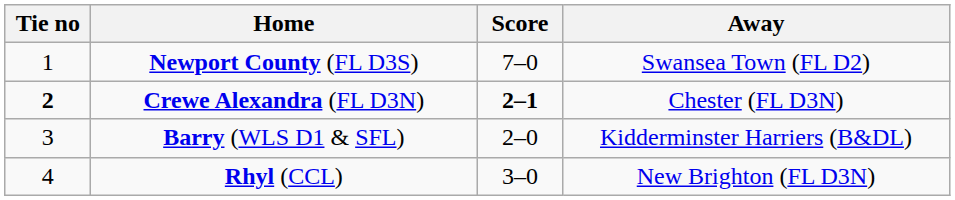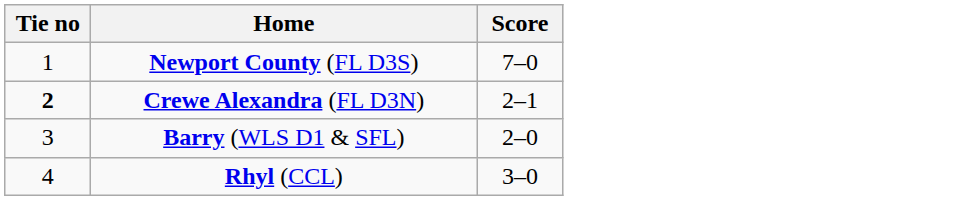- column: Away | Swansea Town (FL D2) | Chester (FL D3N) | Kidderminster Harriers (B&DL) | New Brighton (FL D3N)
Crewe Alexandra (FL D3N) | Score: bold -> normal
